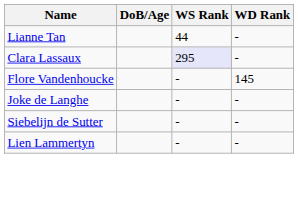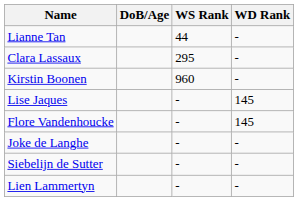Clara Lassaux | WS Rank: lavender background -> no background
+ row: Kirstin Boonen | 960 | -
+ row: Lise Jaques | - | 145
